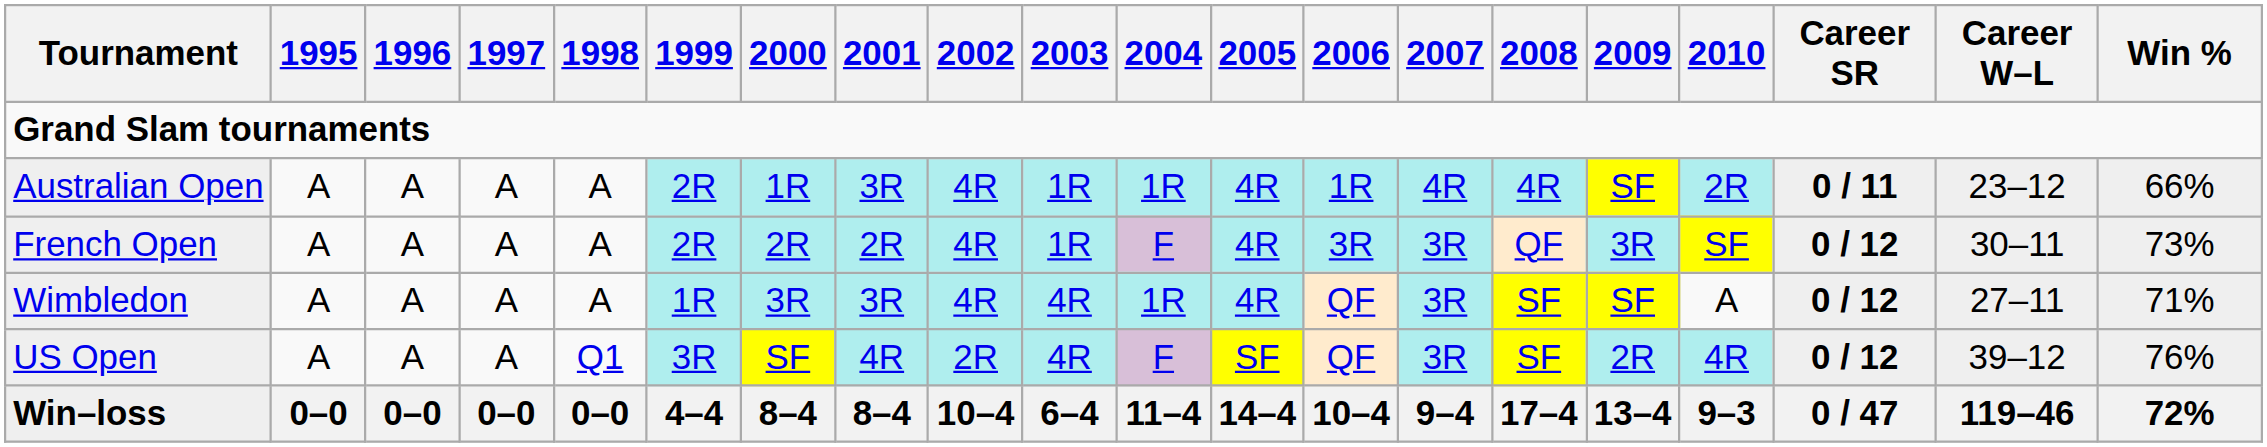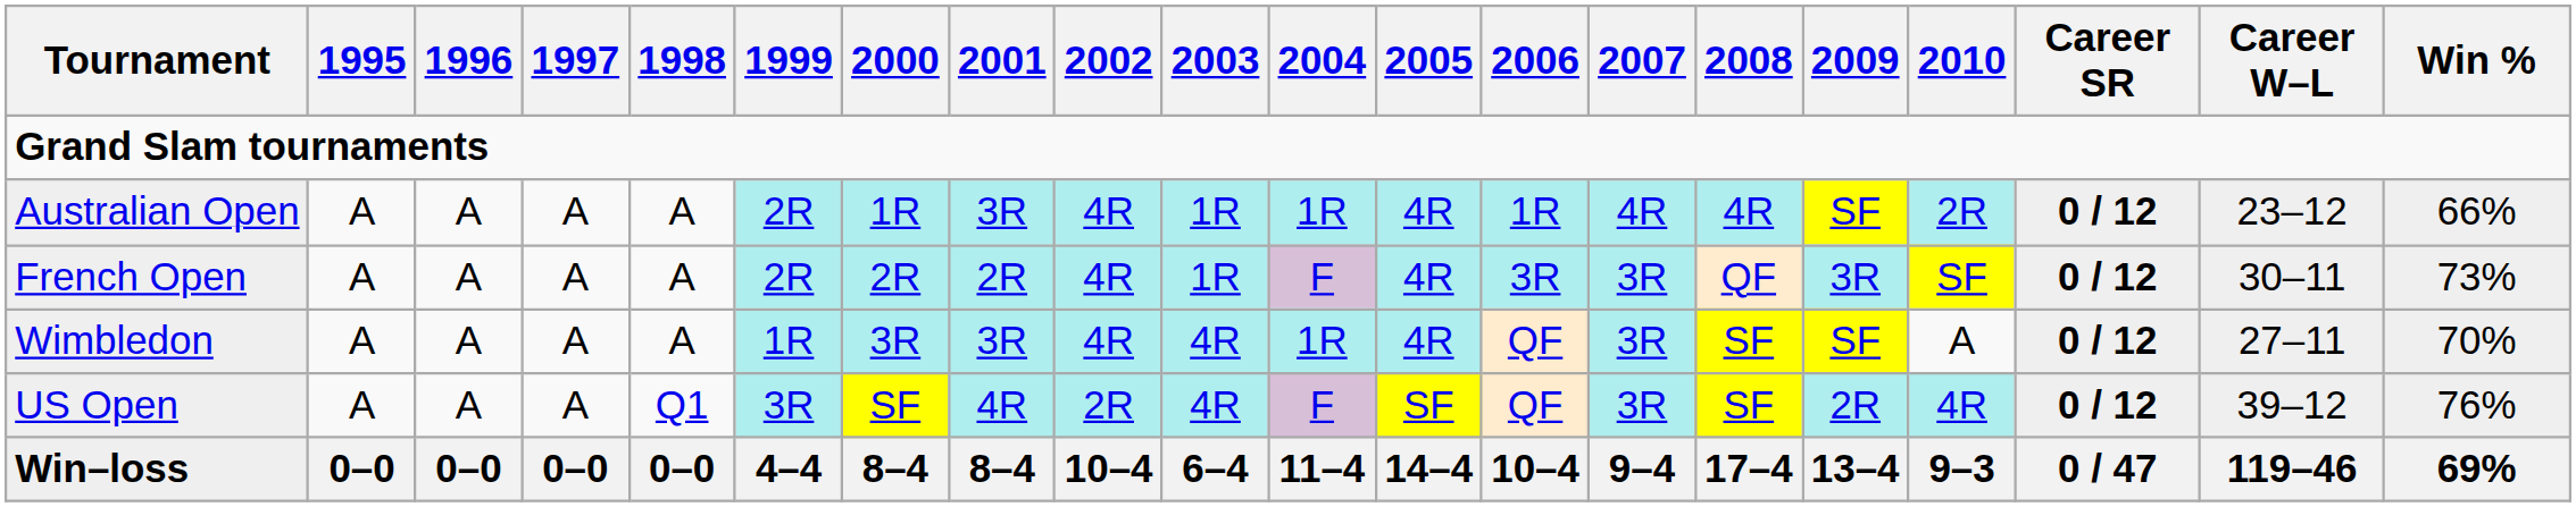Australian Open | Career SR: 0 / 11 -> 0 / 12
Wimbledon | Win %: 71% -> 70%
Win–loss | Win %: 72% -> 69%
